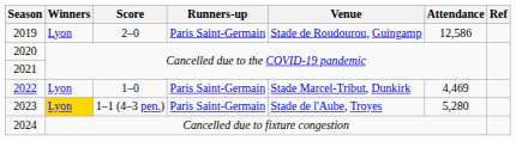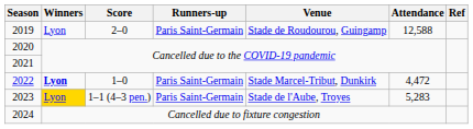2019 | Attendance: 12,586 -> 12,588
2022 | Winners: normal -> bold
2022 | Attendance: 4,469 -> 4,472
2023 | Attendance: 5,280 -> 5,283
